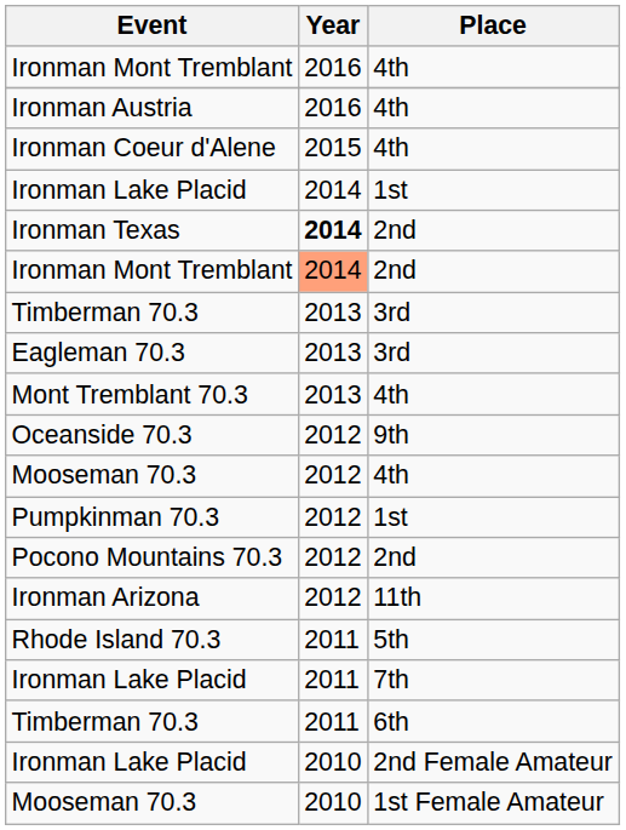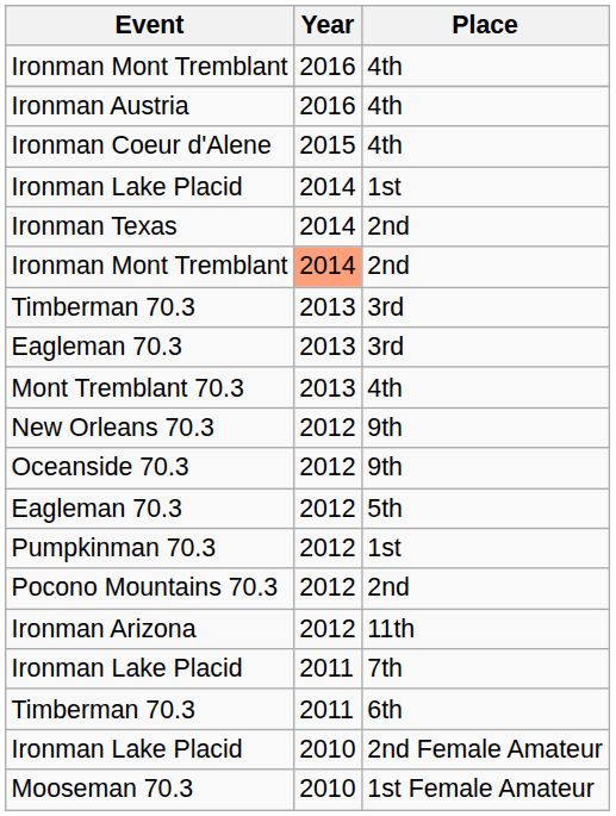Ironman Texas | Year: bold -> normal
+ row: New Orleans 70.3 | 2012 | 9th
- row: Mooseman 70.3 | 2012 | 4th
+ row: Eagleman 70.3 | 2012 | 5th
- row: Rhode Island 70.3 | 2011 | 5th
